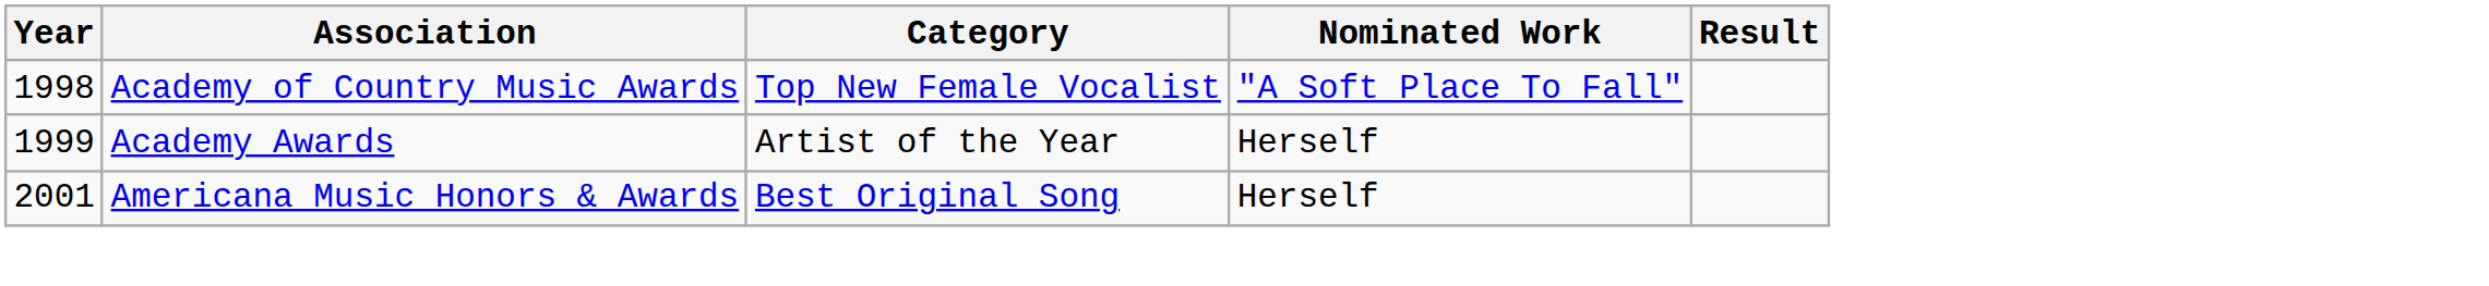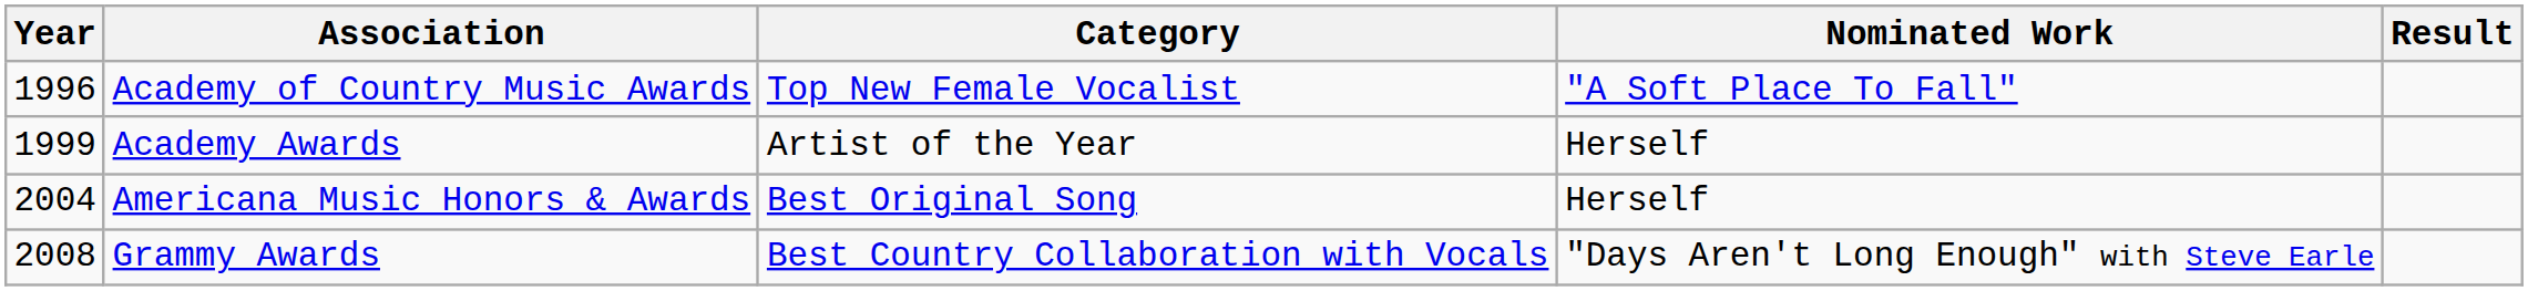Academy of Country Music Awards | Year: 1998 -> 1996
Americana Music Honors & Awards | Year: 2001 -> 2004
+ row: 2008 | Grammy Awards | Best Country Collaboration with Vocals | "Days Aren't Long Enough" with Steve Earle
